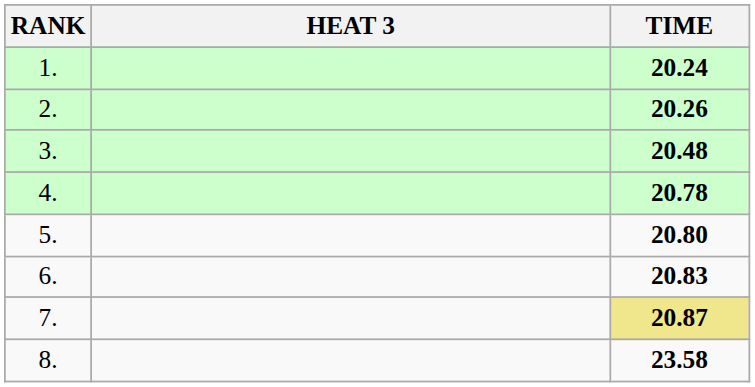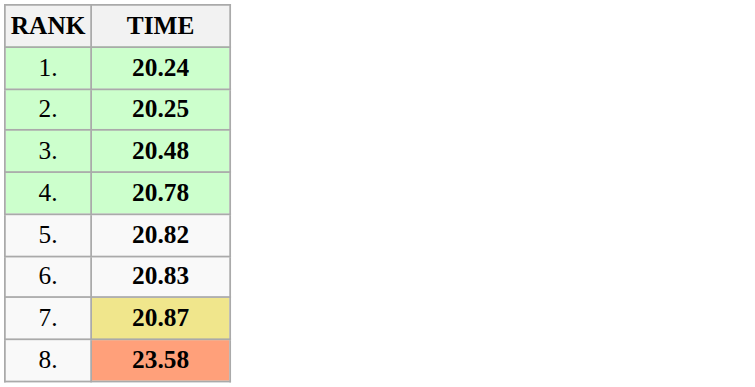- column: HEAT 3
2. | TIME: 20.26 -> 20.25
5. | TIME: 20.80 -> 20.82
8. | TIME: no background -> lightsalmon background
